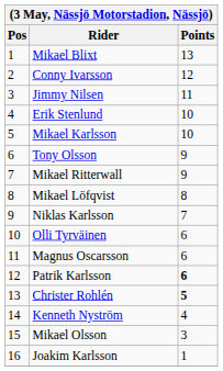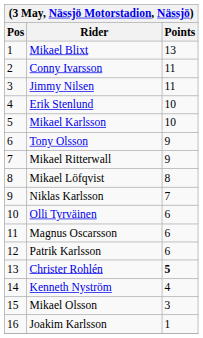Conny Ivarsson | Points: 12 -> 11
Patrik Karlsson | Points: bold -> normal
